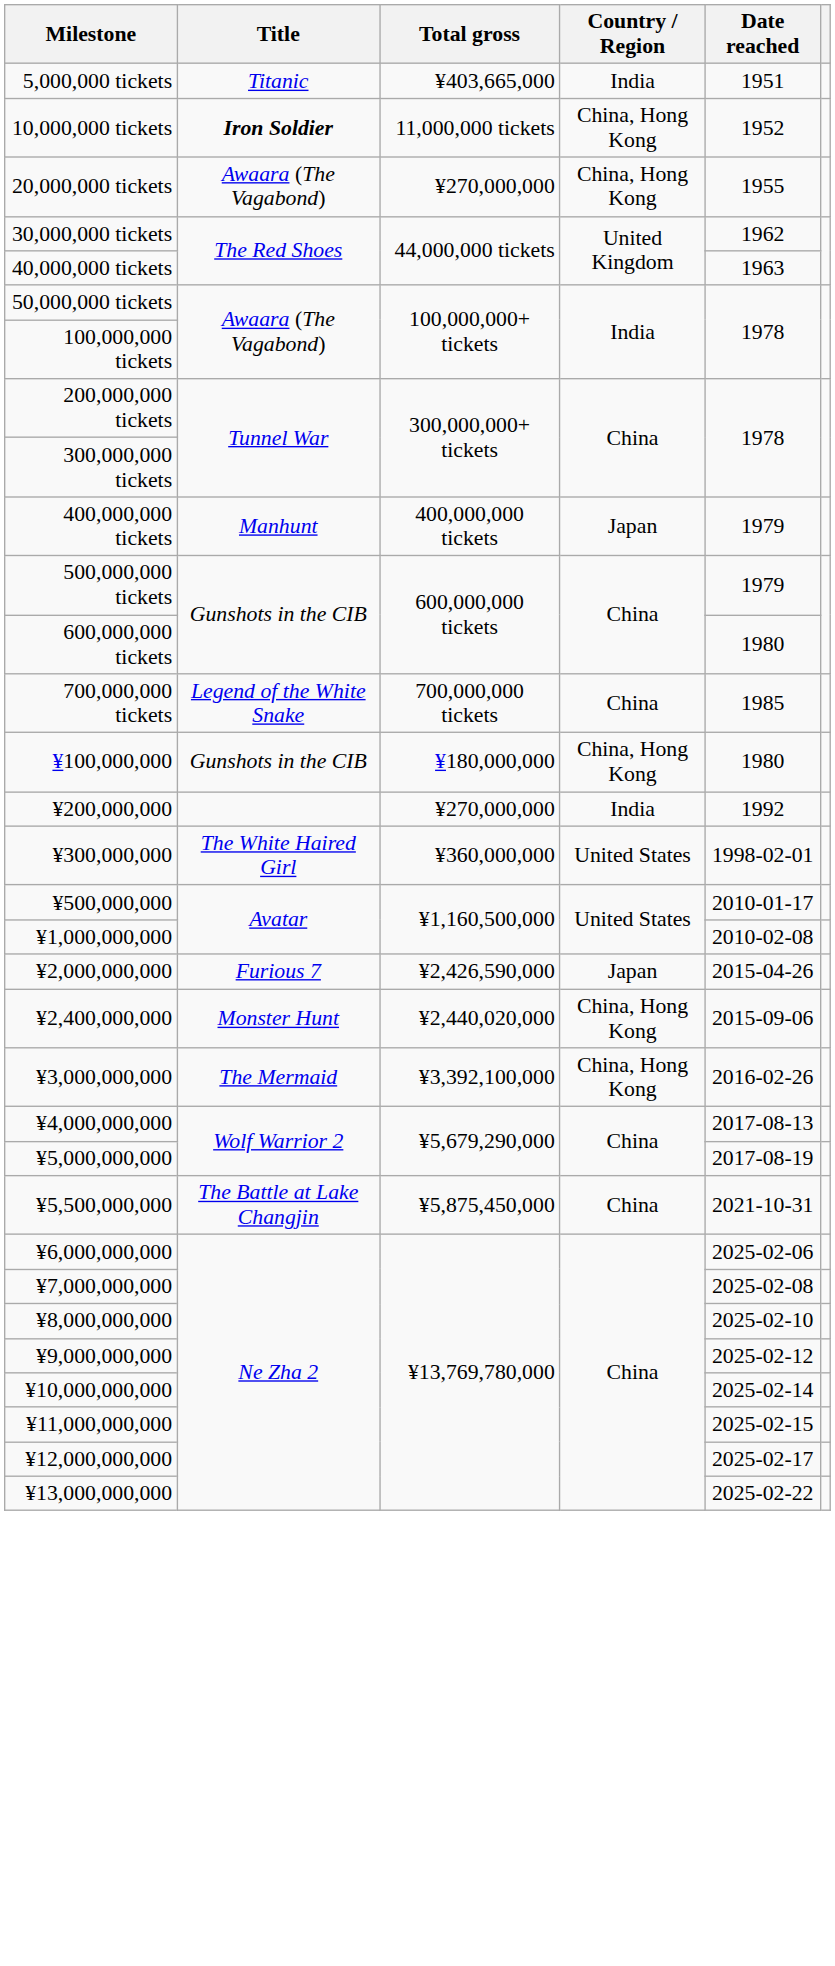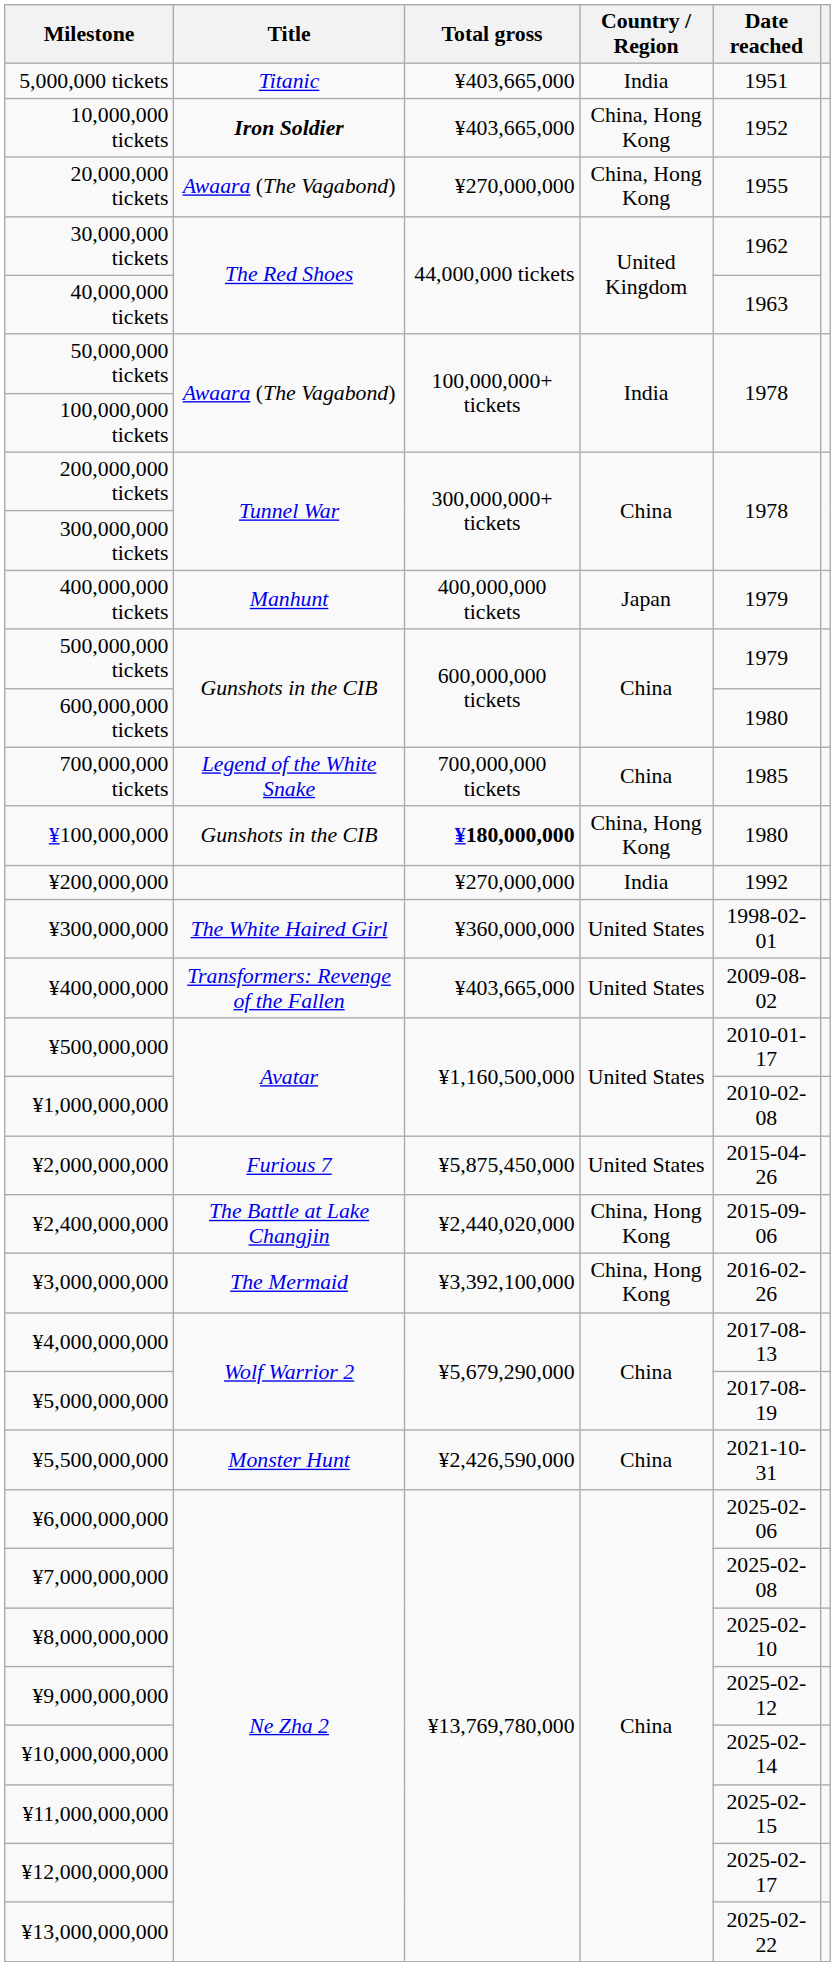10,000,000 tickets | Total gross: 11,000,000 tickets -> ¥403,665,000
¥100,000,000 | Total gross: normal -> bold
+ row: ¥400,000,000 | Transformers: Revenge of the Fallen | ¥403,665,000 | United States | 2009-08-02
¥2,000,000,000 | Total gross: ¥2,426,590,000 -> ¥5,875,450,000
¥2,000,000,000 | Country / Region: Japan -> United States
¥2,400,000,000 | Title: Monster Hunt -> The Battle at Lake Changjin
¥5,500,000,000 | Title: The Battle at Lake Changjin -> Monster Hunt
¥5,500,000,000 | Total gross: ¥5,875,450,000 -> ¥2,426,590,000
